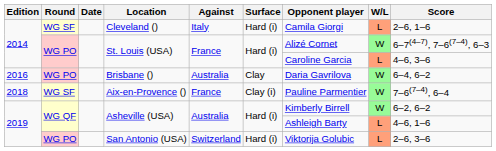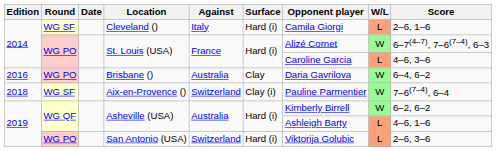Aix-en-Provence () | Against: France -> Switzerland
